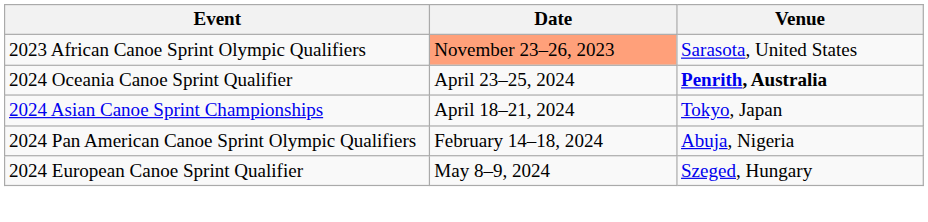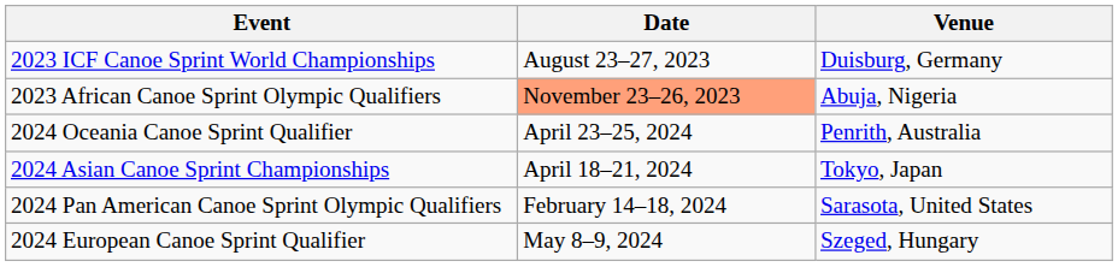+ row: 2023 ICF Canoe Sprint World Championships | August 23–27, 2023 | Duisburg, Germany
2023 African Canoe Sprint Olympic Qualifiers | Venue: Sarasota, United States -> Abuja, Nigeria
2024 Oceania Canoe Sprint Qualifier | Venue: bold -> normal
2024 Pan American Canoe Sprint Olympic Qualifiers | Venue: Abuja, Nigeria -> Sarasota, United States
